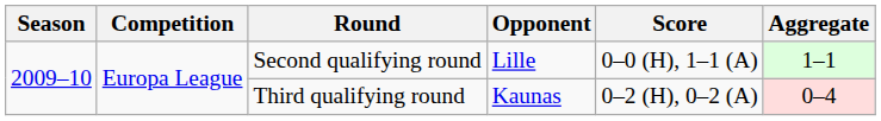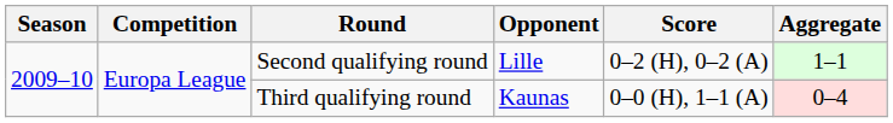Second qualifying round | Score: 0–0 (H), 1–1 (A) -> 0–2 (H), 0–2 (A)
Third qualifying round | Score: 0–2 (H), 0–2 (A) -> 0–0 (H), 1–1 (A)
